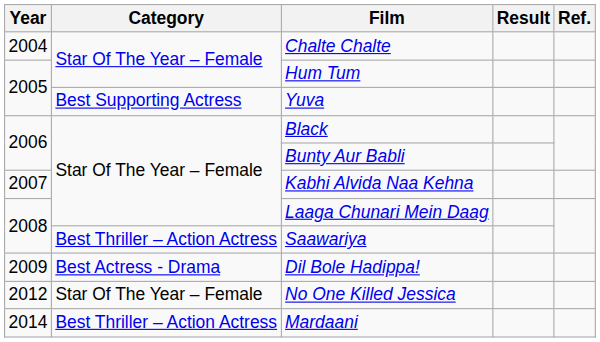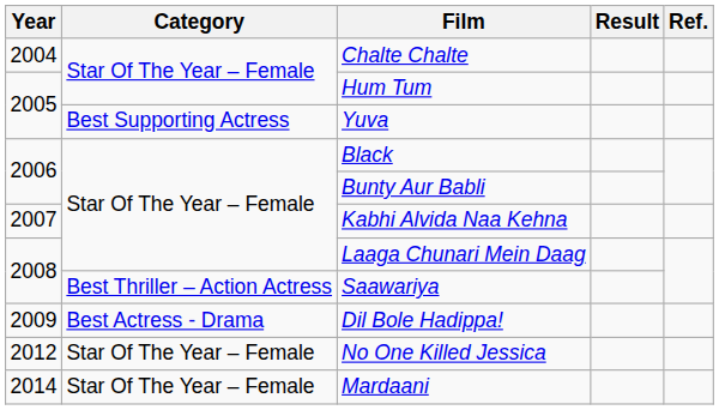Mardaani | Category: Best Thriller – Action Actress -> Star Of The Year – Female
